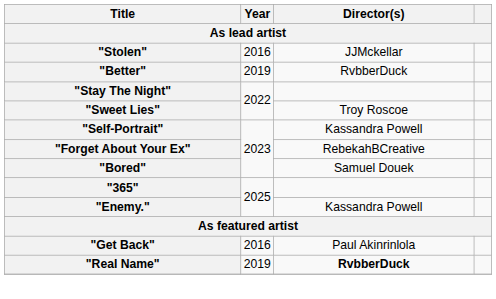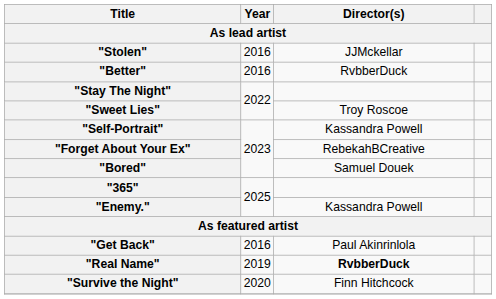"Better" | Year: 2019 -> 2016
+ row: "Survive the Night" | 2020 | Finn Hitchcock
